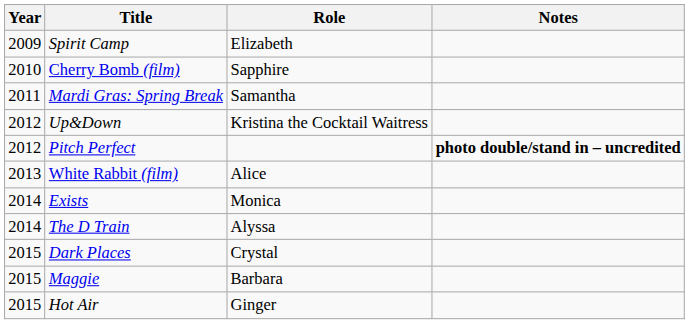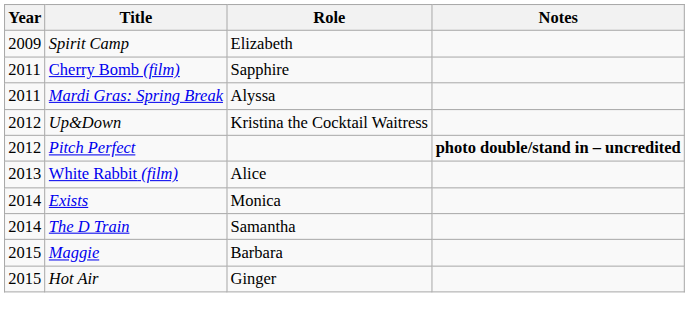Cherry Bomb (film) | Year: 2010 -> 2011
Mardi Gras: Spring Break | Role: Samantha -> Alyssa
The D Train | Role: Alyssa -> Samantha
- row: 2015 | Dark Places | Crystal
